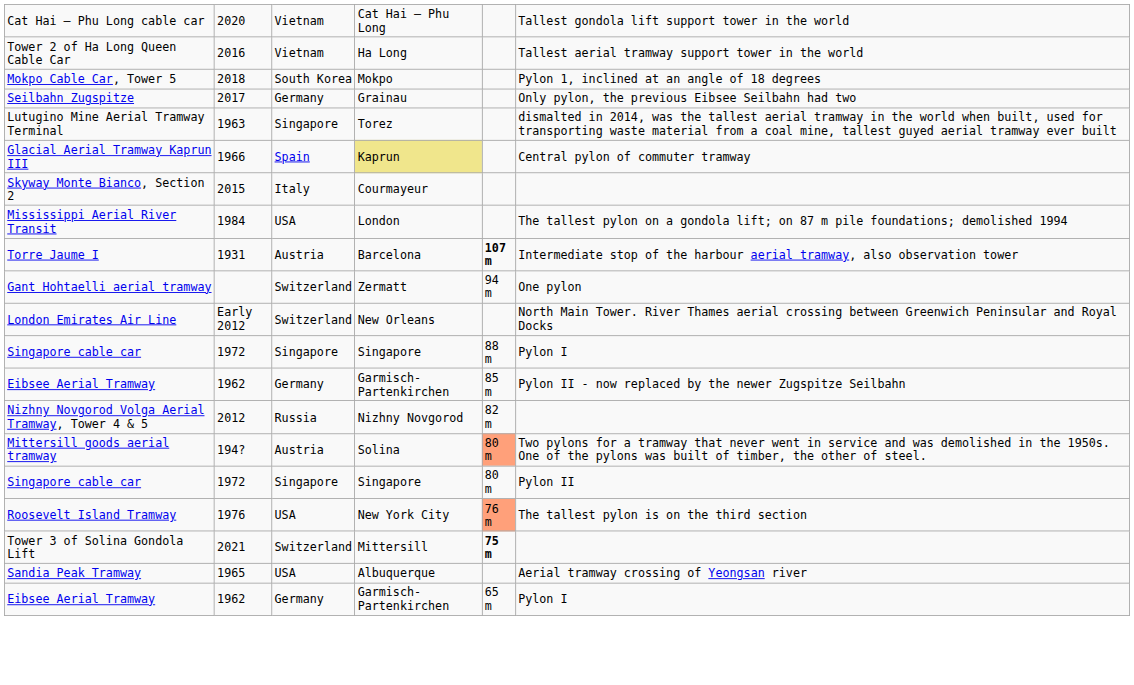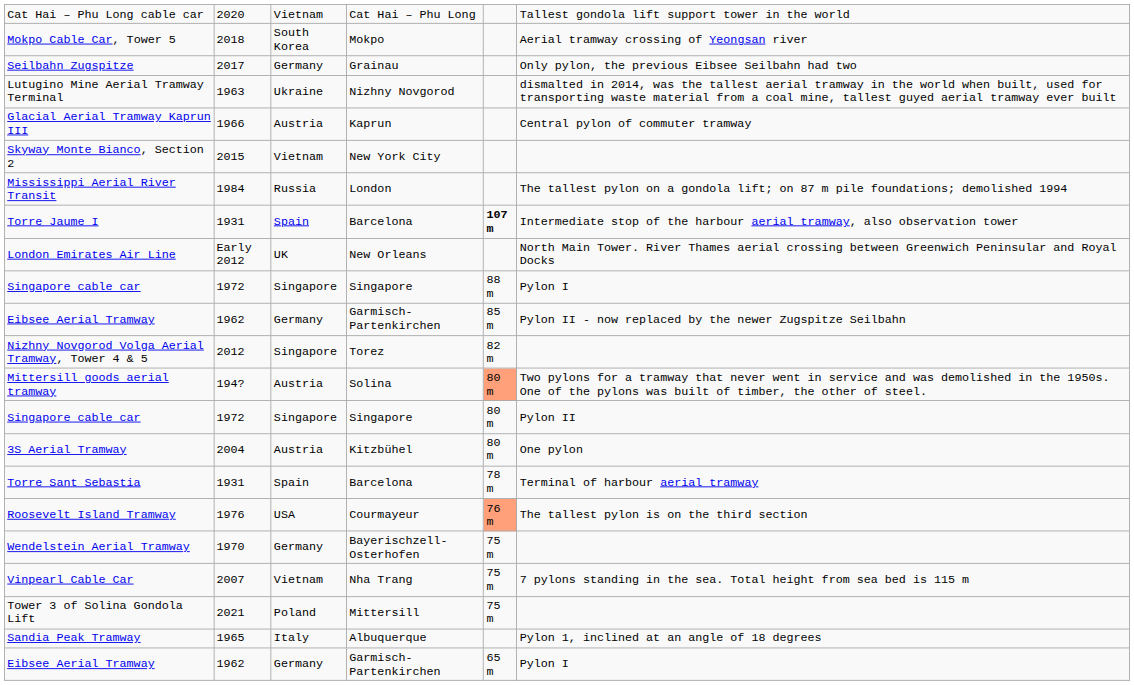- row: Tower 2 of Ha Long Queen Cable Car | 2016 | Vietnam | Ha Long | Tallest aerial tramway support tower in the world
Mokpo Cable Car, Tower 5 | column 6: Pylon 1, inclined at an angle of 18 degrees -> Aerial tramway crossing of Yeongsan river
Lutugino Mine Aerial Tramway Terminal | column 3: Singapore -> Ukraine
Lutugino Mine Aerial Tramway Terminal | column 4: Torez -> Nizhny Novgorod
Glacial Aerial Tramway Kaprun III | column 3: Spain -> Austria
Glacial Aerial Tramway Kaprun III | column 4: khaki background -> no background
Skyway Monte Bianco, Section 2 | column 3: Italy -> Vietnam
Skyway Monte Bianco, Section 2 | column 4: Courmayeur -> New York City
Mississippi Aerial River Transit | column 3: USA -> Russia
Torre Jaume I | column 3: Austria -> Spain
- row: Gant Hohtaelli aerial tramway | Switzerland | Zermatt | 94 m | One pylon
London Emirates Air Line | column 3: Switzerland -> UK
Nizhny Novgorod Volga Aerial Tramway, Tower 4 & 5 | column 3: Russia -> Singapore
Nizhny Novgorod Volga Aerial Tramway, Tower 4 & 5 | column 4: Nizhny Novgorod -> Torez
+ row: 3S Aerial Tramway | 2004 | Austria | Kitzbühel | 80 m | One pylon
+ row: Torre Sant Sebastia | 1931 | Spain | Barcelona | 78 m | Terminal of harbour aerial tramway
Roosevelt Island Tramway | column 4: New York City -> Courmayeur
+ row: Wendelstein Aerial Tramway | 1970 | Germany | Bayerischzell-Osterhofen | 75 m
+ row: Vinpearl Cable Car | 2007 | Vietnam | Nha Trang | 75 m | 7 pylons standing in the sea. Total height from sea bed is 115 m
Tower 3 of Solina Gondola Lift | column 3: Switzerland -> Poland
Tower 3 of Solina Gondola Lift | column 5: bold -> normal
Sandia Peak Tramway | column 3: USA -> Italy
Sandia Peak Tramway | column 6: Aerial tramway crossing of Yeongsan river -> Pylon 1, inclined at an angle of 18 degrees
